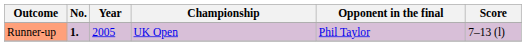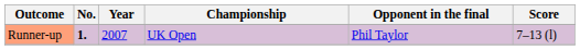Runner-up | Year: 2005 -> 2007
